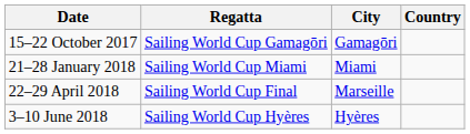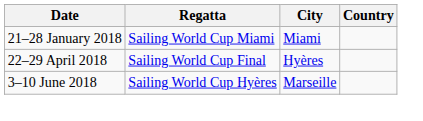- row: 15–22 October 2017 | Sailing World Cup Gamagōri | Gamagōri
22–29 April 2018 | City: Marseille -> Hyères
3–10 June 2018 | City: Hyères -> Marseille
